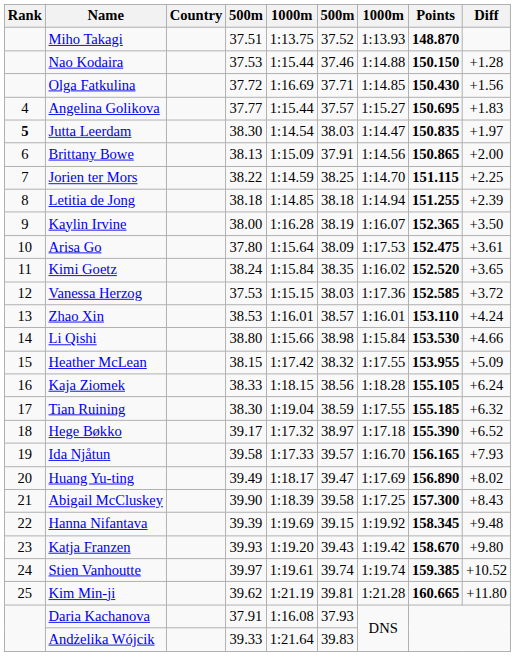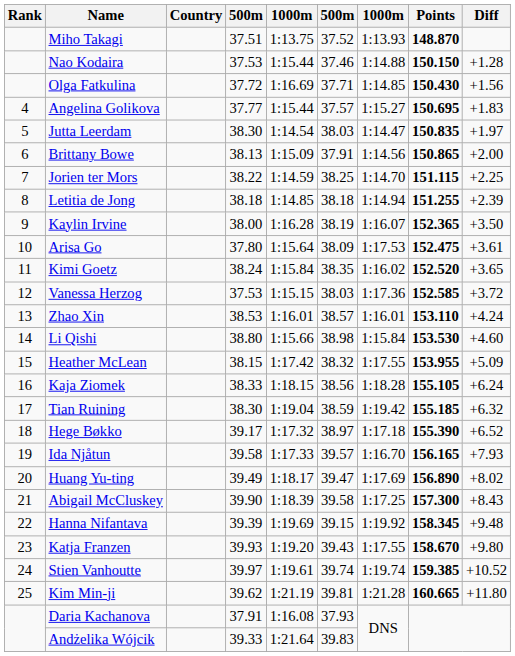Jutta Leerdam | Rank: bold -> normal
Li Qishi | Diff: +4.66 -> +4.60
Tian Ruining | column 7: 1:17.55 -> 1:19.42
Katja Franzen | column 7: 1:19.42 -> 1:17.55
